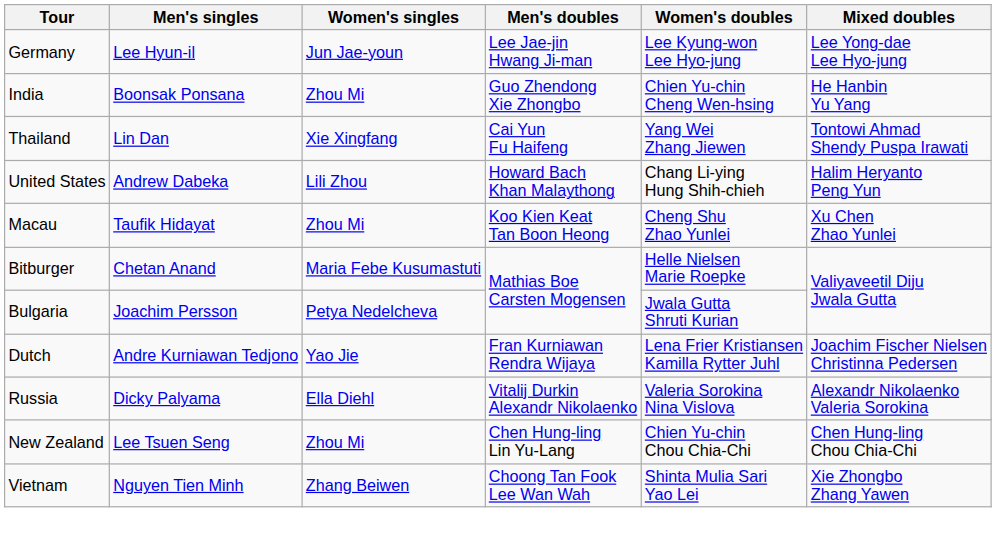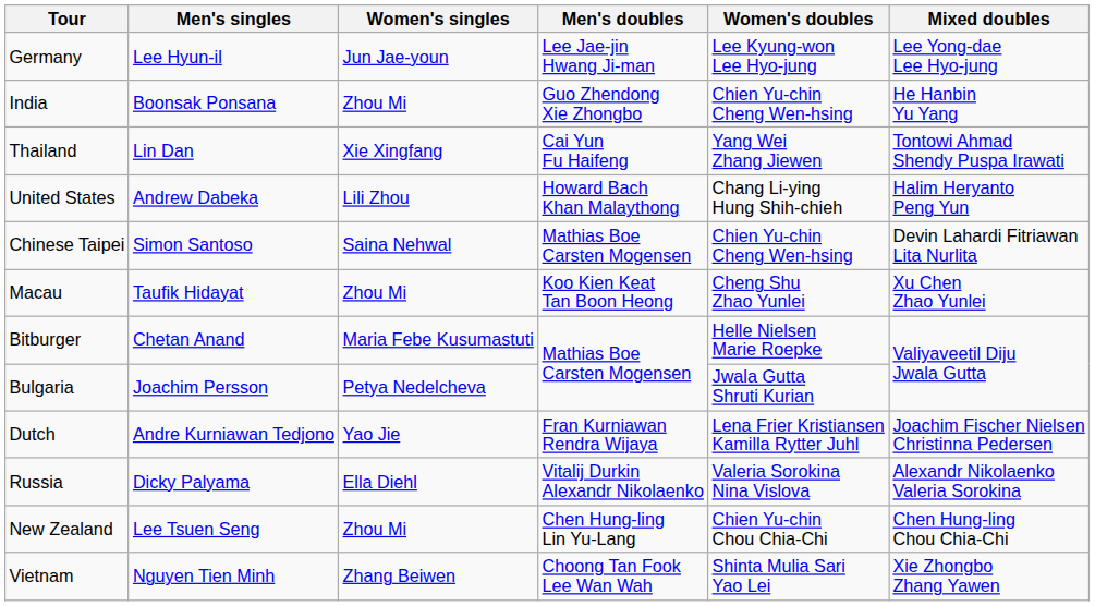+ row: Chinese Taipei | Simon Santoso | Saina Nehwal | Mathias Boe Carsten Mogensen | Chien Yu-chin Cheng Wen-hsing | Devin Lahardi Fitriawan Lita Nurlita
